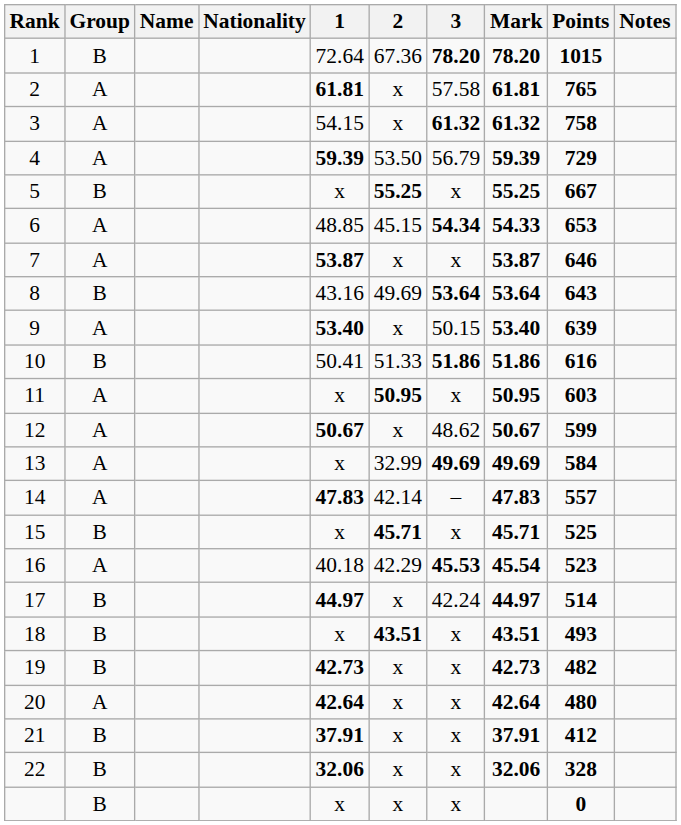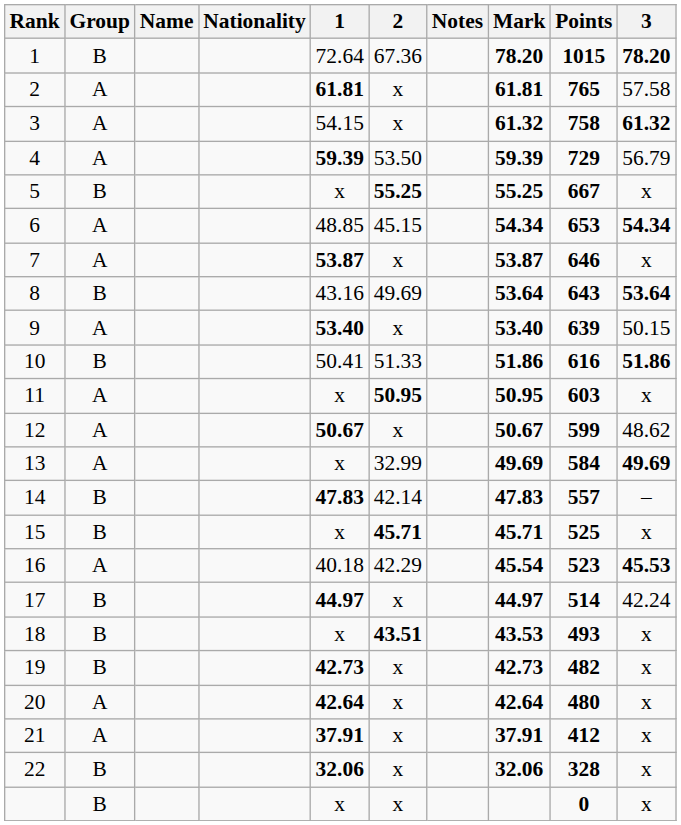columns swapped: 3 <-> Notes
6 | Mark: 54.33 -> 54.34
14 | Group: A -> B
18 | Mark: 43.51 -> 43.53
21 | Group: B -> A
